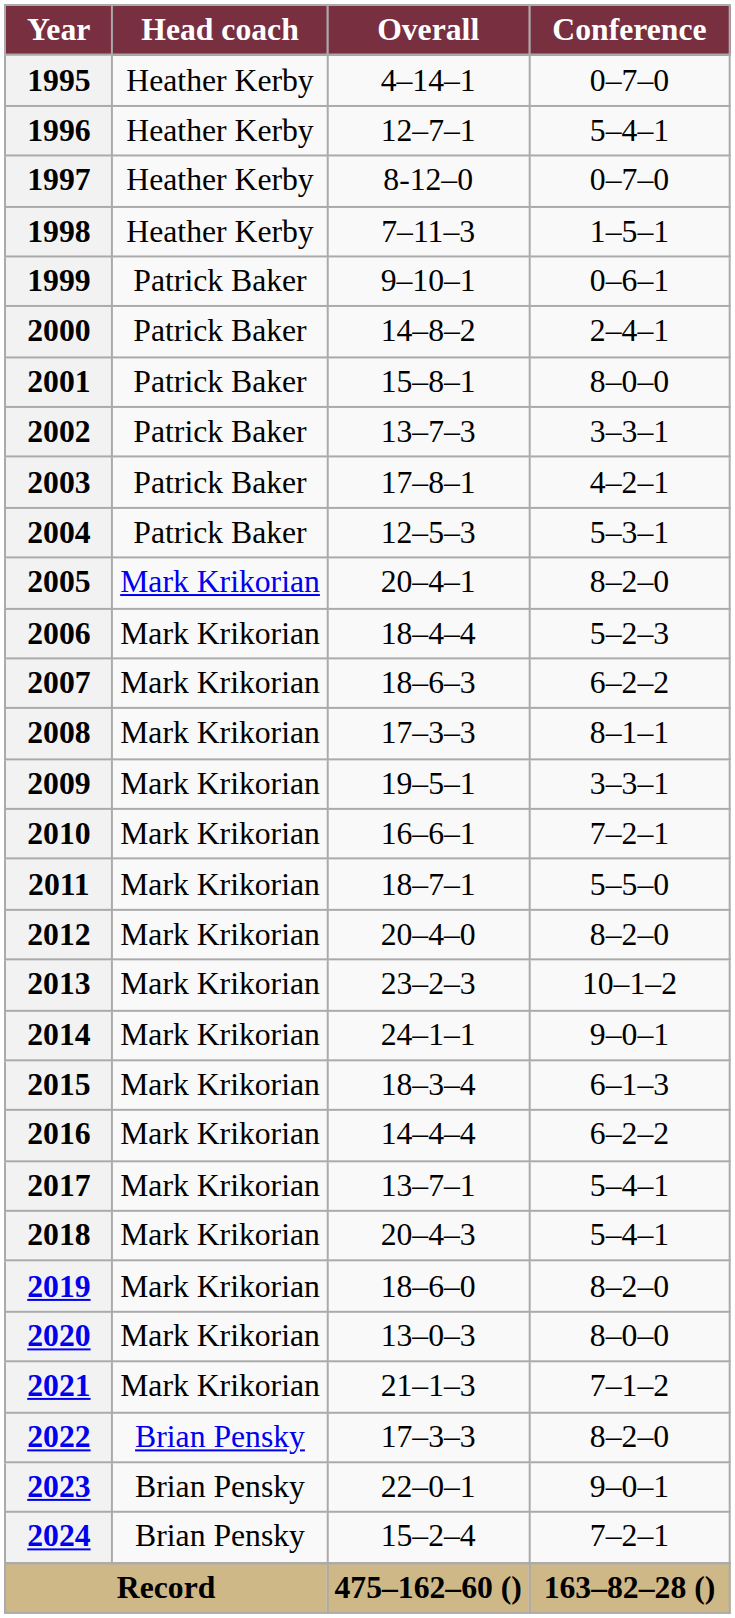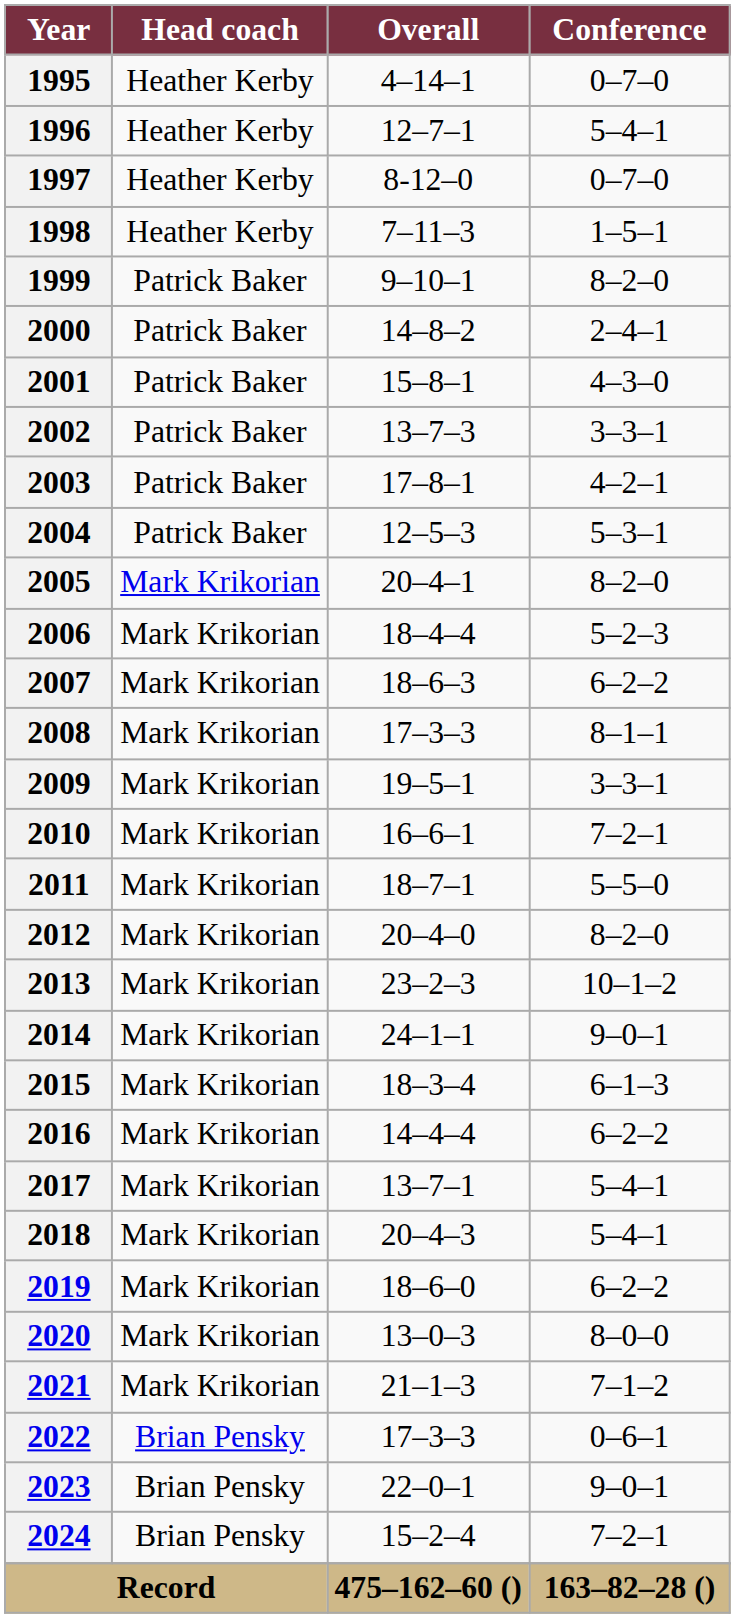1999 | Conference: 0–6–1 -> 8–2–0
2001 | Conference: 8–0–0 -> 4–3–0
2019 | Conference: 8–2–0 -> 6–2–2
2022 | Conference: 8–2–0 -> 0–6–1
